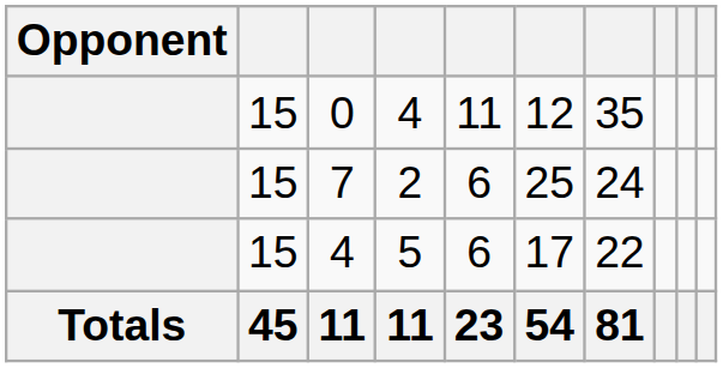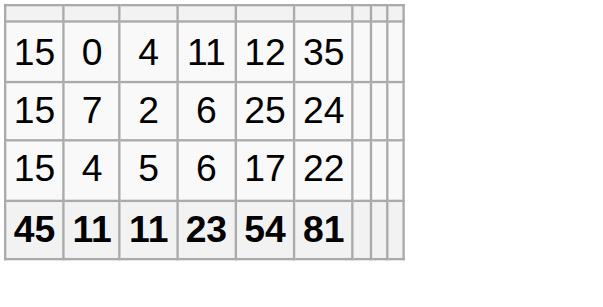- column: Opponent | Totals
